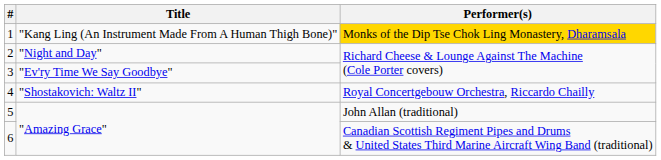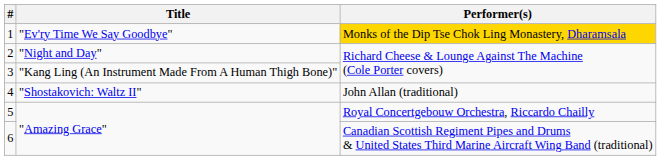1 | Title: "Kang Ling (An Instrument Made From A Human Thigh Bone)" -> "Ev'ry Time We Say Goodbye"
3 | Title: "Ev'ry Time We Say Goodbye" -> "Kang Ling (An Instrument Made From A Human Thigh Bone)"
4 | Performer(s): Royal Concertgebouw Orchestra, Riccardo Chailly -> John Allan (traditional)
5 | Performer(s): John Allan (traditional) -> Royal Concertgebouw Orchestra, Riccardo Chailly
